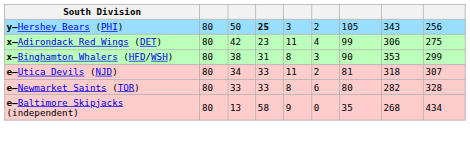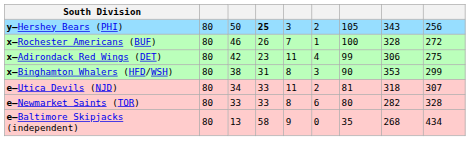+ row: x–Rochester Americans (BUF) | 80 | 46 | 26 | 7 | 1 | 100 | 328 | 272
